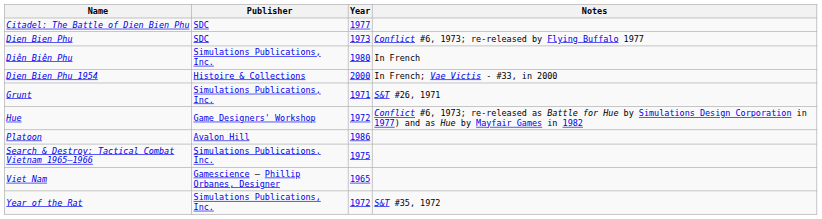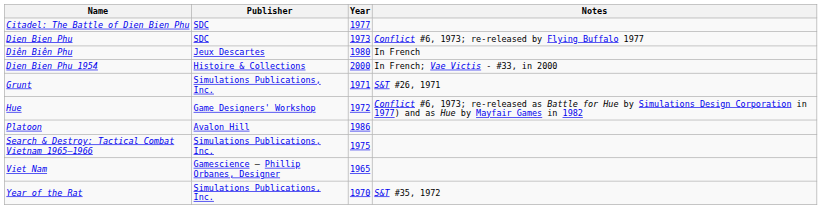Diên Biên Phu | Publisher: Simulations Publications, Inc. -> Jeux Descartes
Year of the Rat | Year: 1972 -> 1970
